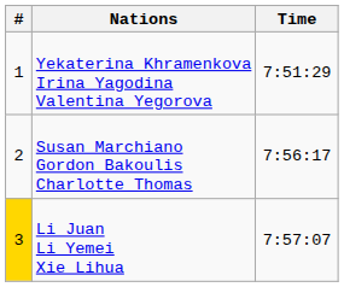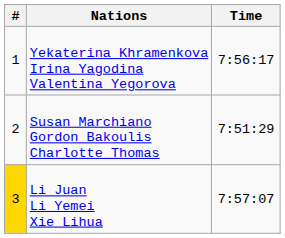Yekaterina Khramenkova Irina Yagodina Valentina Yegorova | Time: 7:51:29 -> 7:56:17
Susan Marchiano Gordon Bakoulis Charlotte Thomas | Time: 7:56:17 -> 7:51:29
